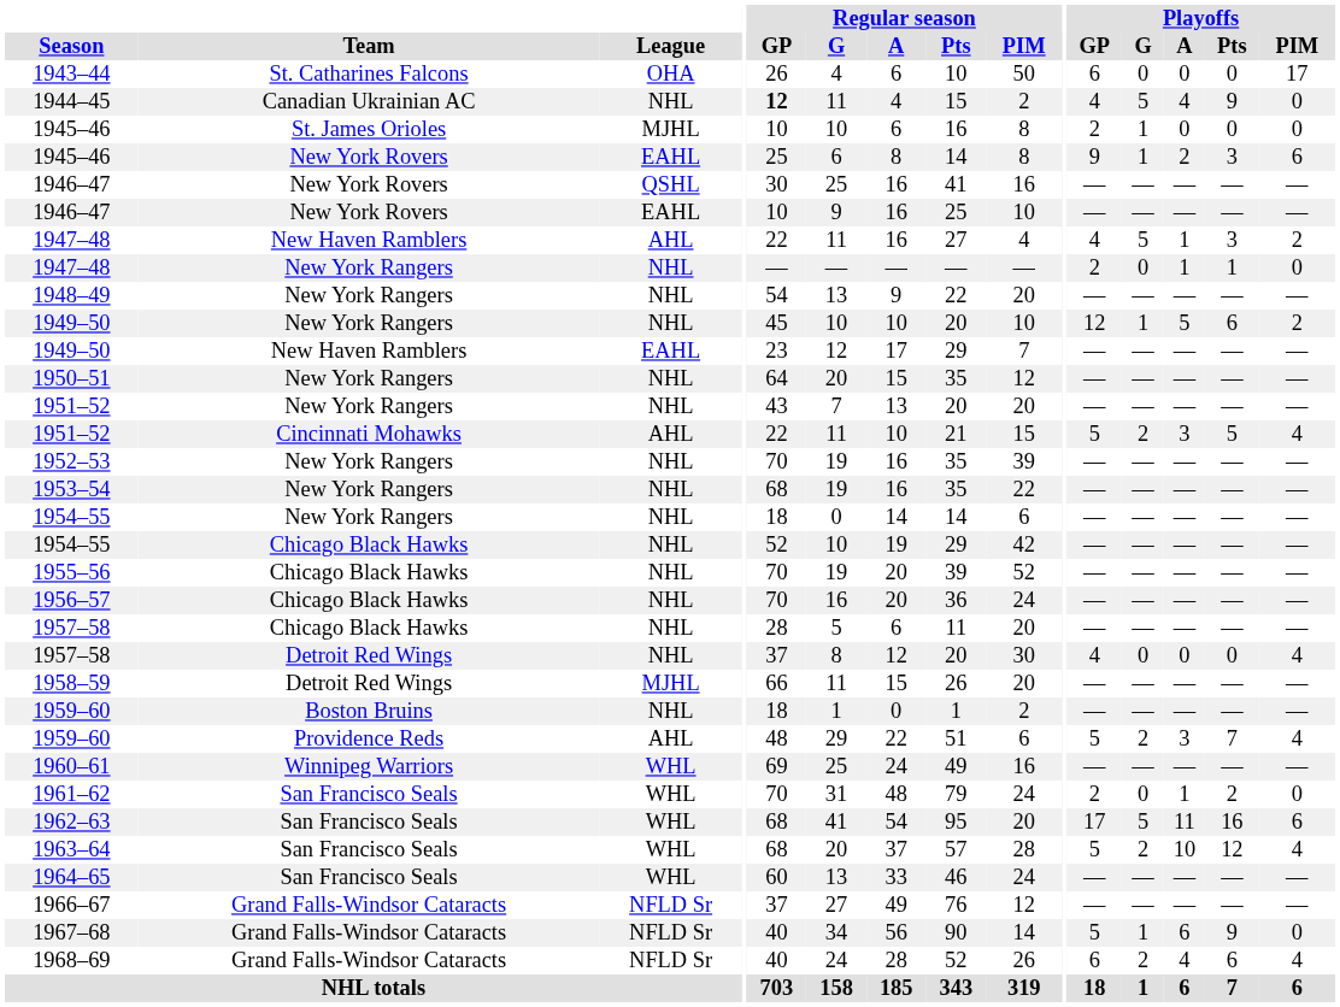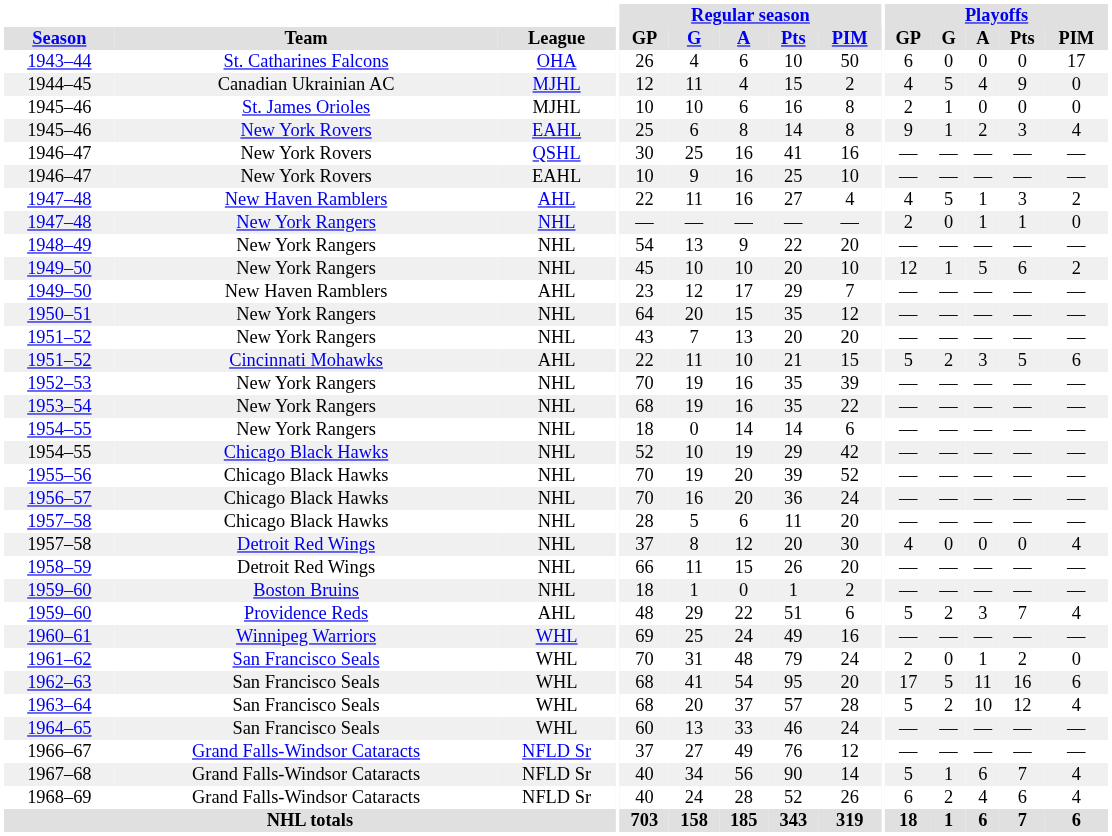1944–45 | League: NHL -> MJHL
1944–45 | Regular season / GP: bold -> normal
1945–46 / New York Rovers | Playoffs / PIM: 6 -> 4
1949–50 / New Haven Ramblers | League: EAHL -> AHL
1951–52 / Cincinnati Mohawks | Playoffs / PIM: 4 -> 6
1958–59 | League: MJHL -> NHL
1967–68 | Playoffs / Pts: 9 -> 7
1967–68 | Playoffs / PIM: 0 -> 4
